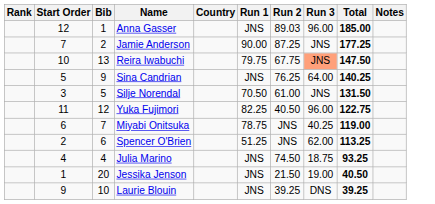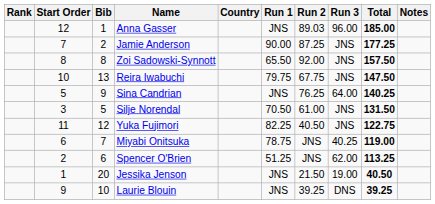+ row: 8 | 8 | Zoi Sadowski-Synnott | 65.50 | 92.00 | JNS | 157.50
Reira Iwabuchi | Run 3: lightsalmon background -> no background
Yuka Fujimori | Run 3: 96.00 -> JNS
- row: 4 | 4 | Julia Marino | JNS | 74.50 | 18.75 | 93.25
